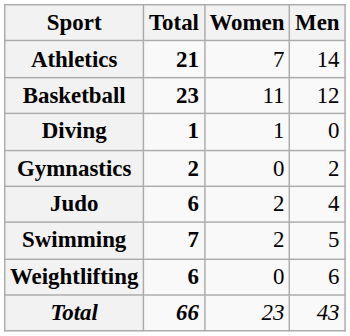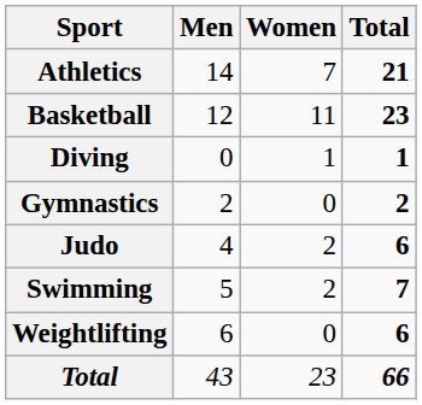columns swapped: Men <-> Total
